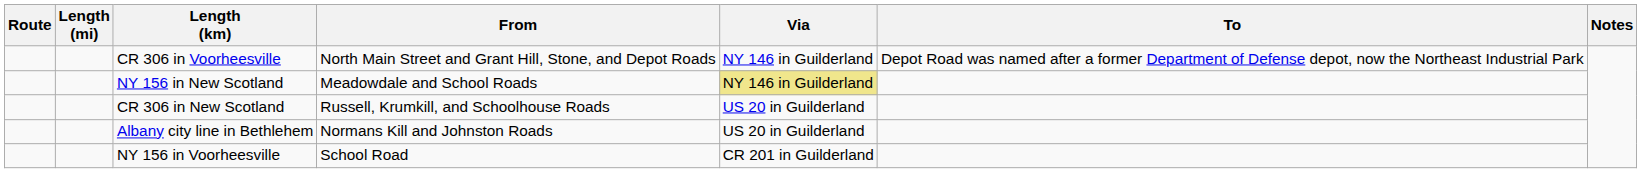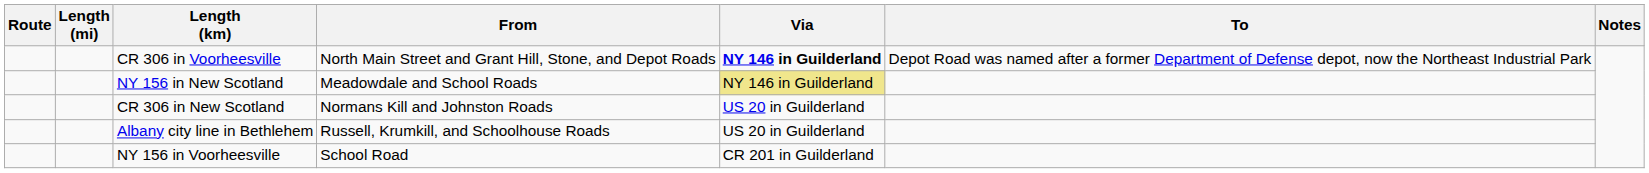CR 306 in Voorheesville | Via: normal -> bold
CR 306 in New Scotland | From: Russell, Krumkill, and Schoolhouse Roads -> Normans Kill and Johnston Roads
Albany city line in Bethlehem | From: Normans Kill and Johnston Roads -> Russell, Krumkill, and Schoolhouse Roads
